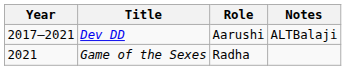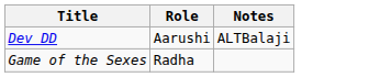- column: Year | 2017–2021 | 2021
